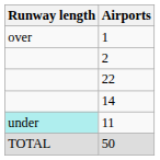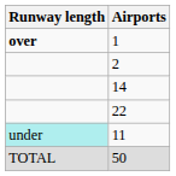1 | Runway length: normal -> bold
rows swapped: 14 <-> 22
